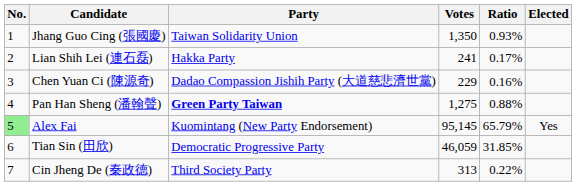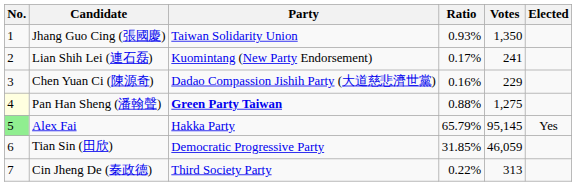columns swapped: Votes <-> Ratio
Lian Shih Lei (連石磊) | Party: Hakka Party -> Kuomintang (New Party Endorsement)
Pan Han Sheng (潘翰聲) | No.: no background -> lightyellow background
Alex Fai | Party: Kuomintang (New Party Endorsement) -> Hakka Party
